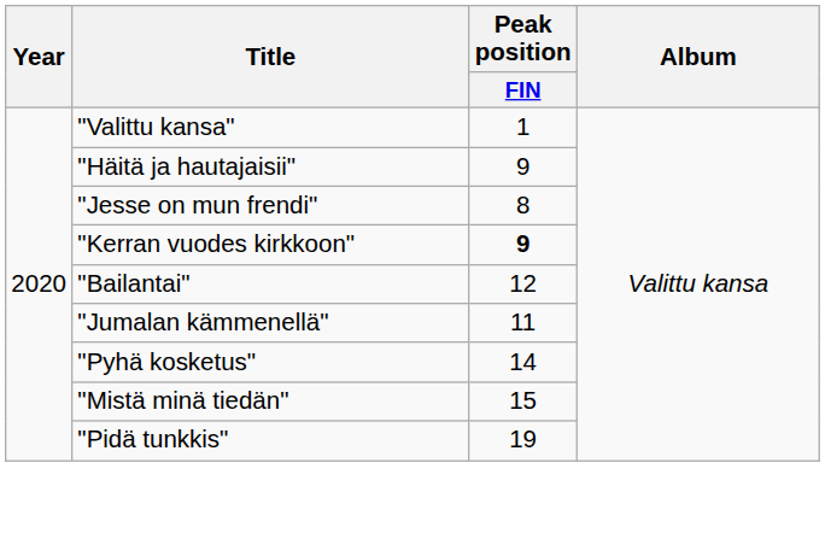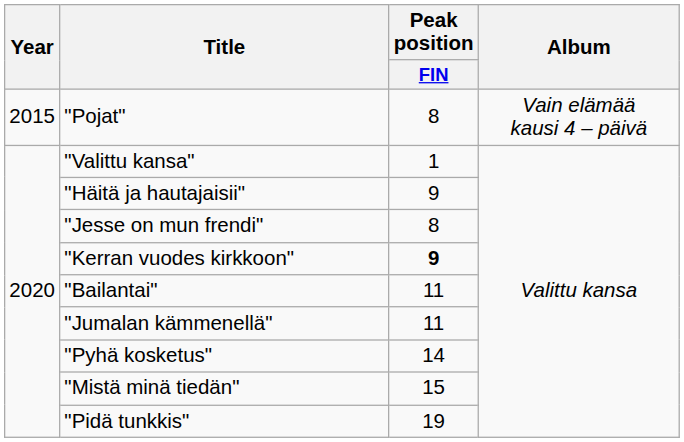+ row: 2015 | "Pojat" | 8 | Vain elämää kausi 4 – päivä
"Bailantai" | Peak position / FIN: 12 -> 11
